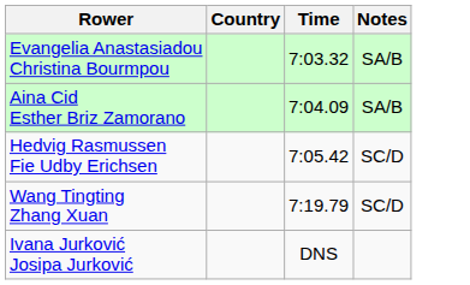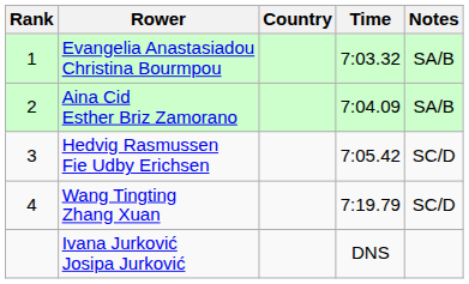+ column: Rank | 1 | 2 | 3 | 4
